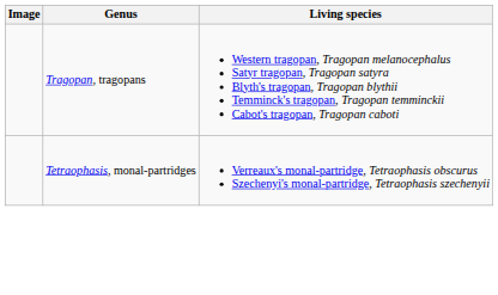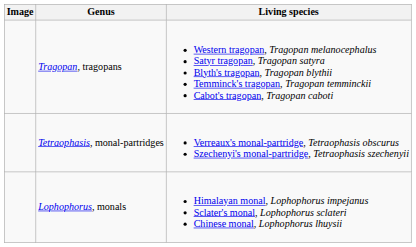+ row: Lophophorus, monals | Himalayan monal, Lophophorus impejanus Sclater's monal, Lophophorus sclateri Chinese monal, Lophophorus lhuysii
